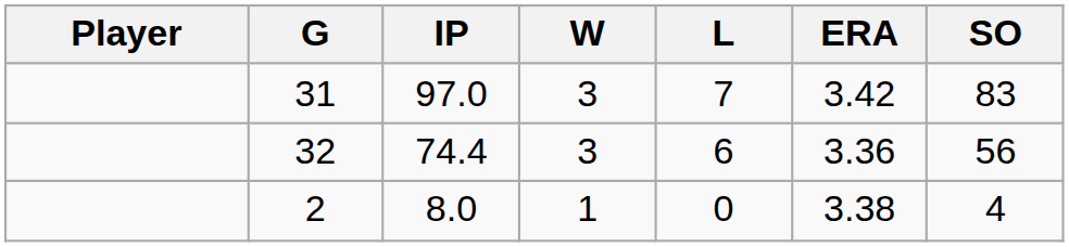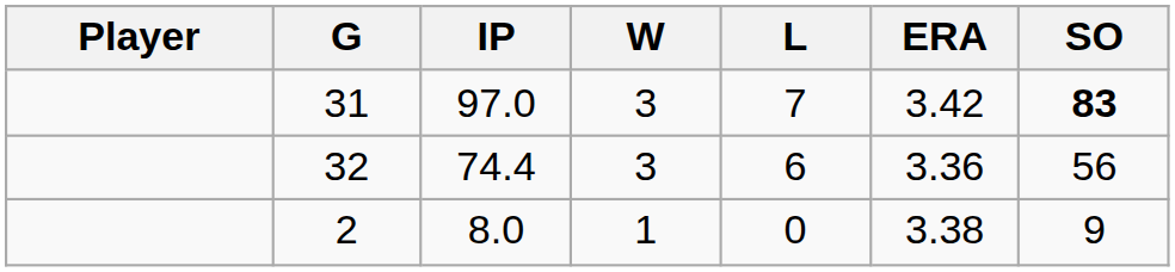31 | SO: normal -> bold
2 | SO: 4 -> 9
